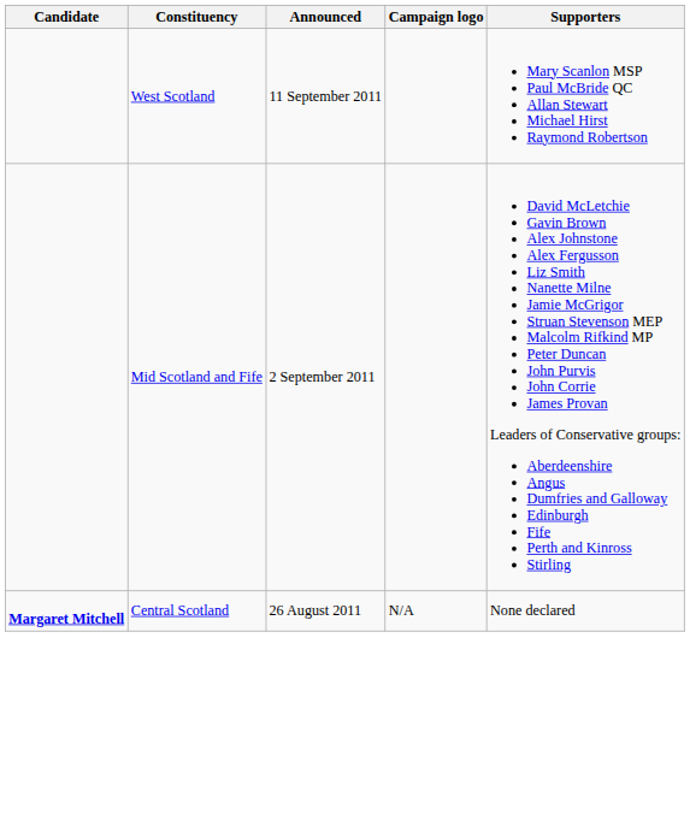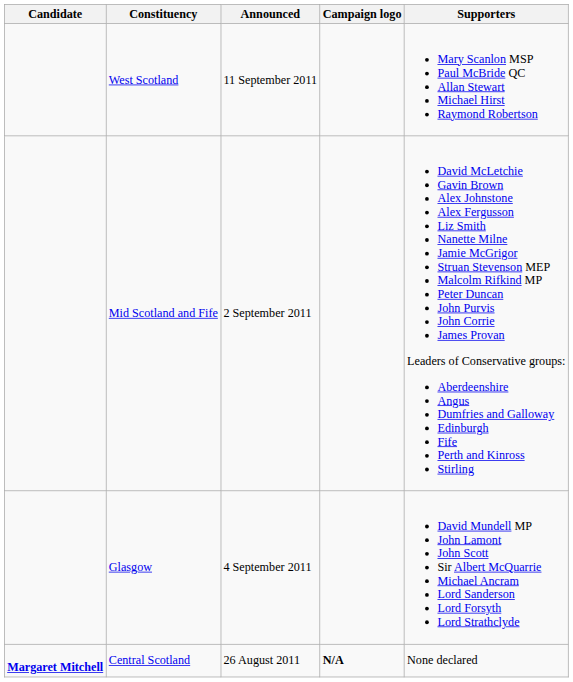+ row: Glasgow | 4 September 2011 | David Mundell MP John Lamont John Scott Sir Albert McQuarrie Michael Ancram Lord Sanderson Lord Forsyth Lord Strathclyde
Central Scotland | Campaign logo: normal -> bold
